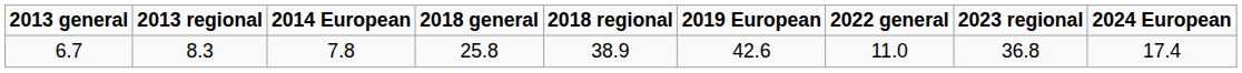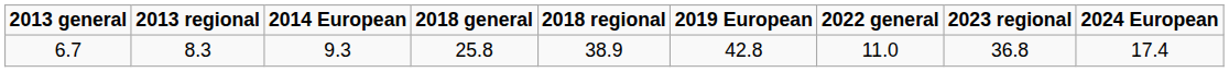6.7 | 2014 European: 7.8 -> 9.3
6.7 | 2019 European: 42.6 -> 42.8
